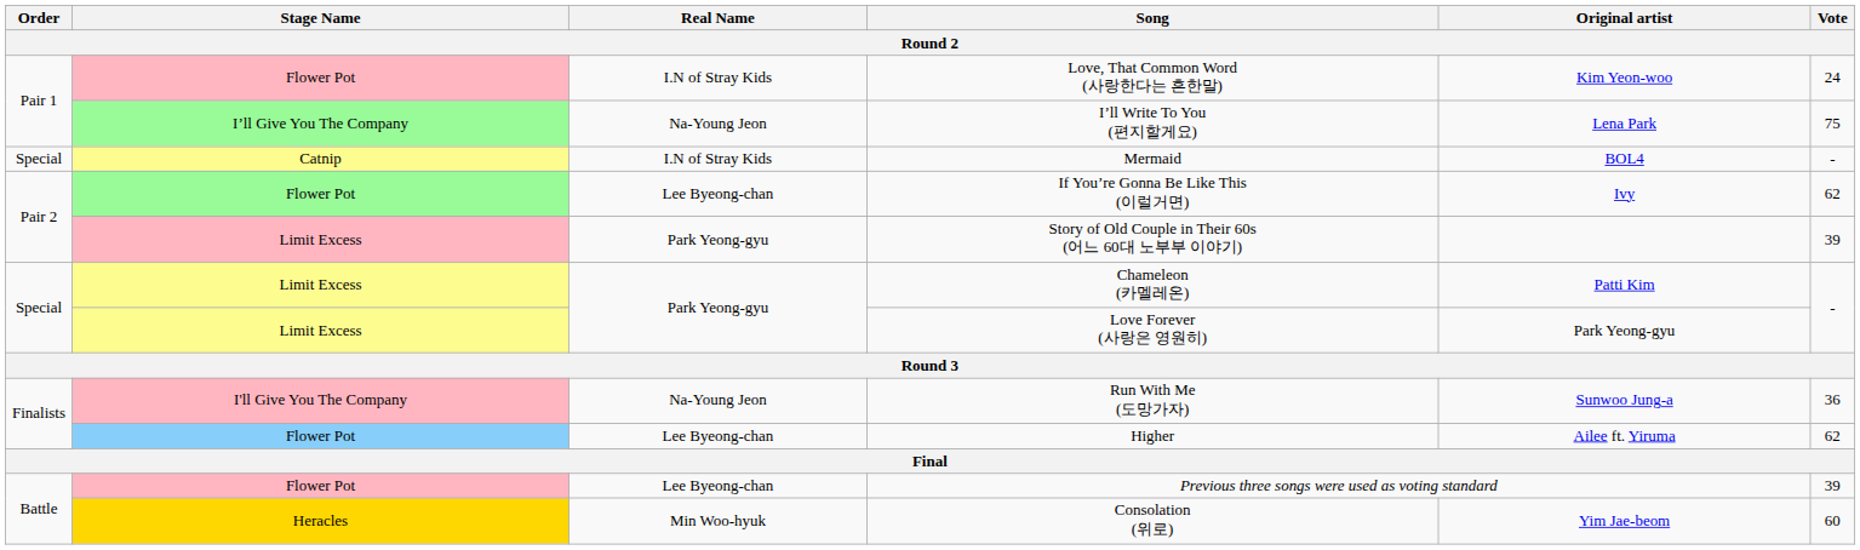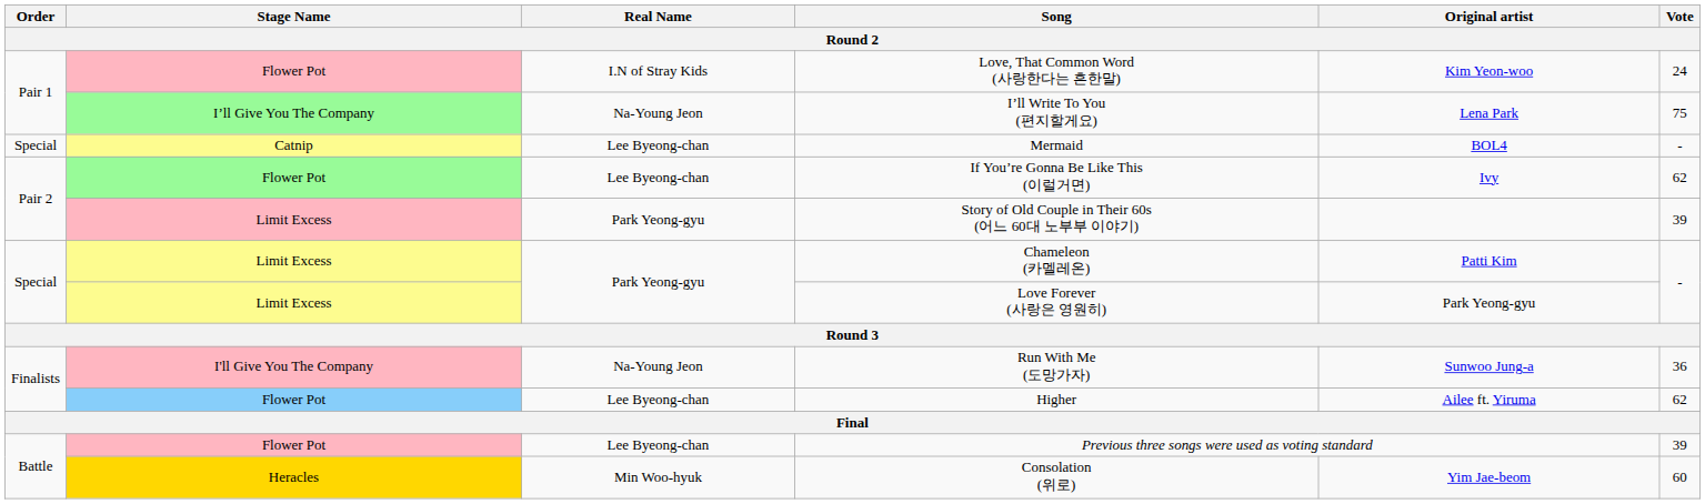Mermaid | Real Name: I.N of Stray Kids -> Lee Byeong-chan
